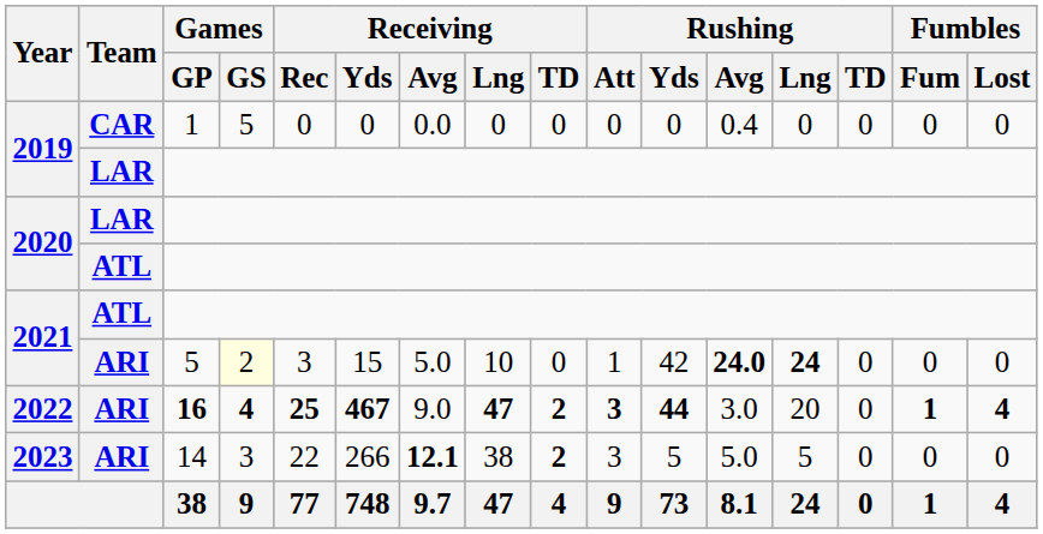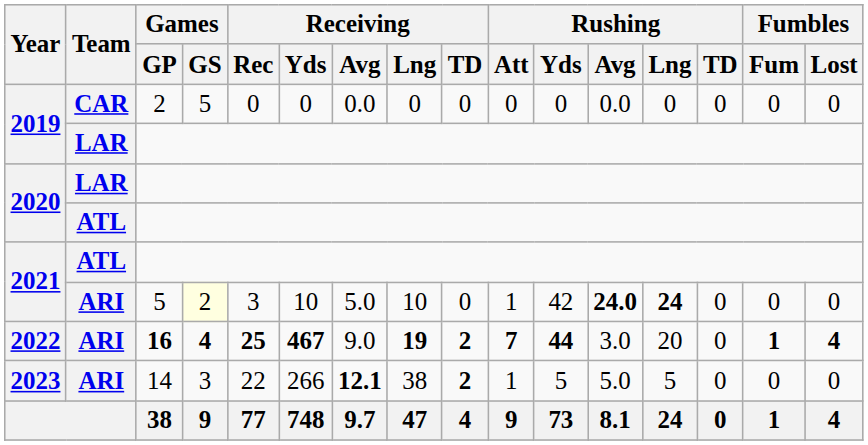2019 / CAR | Games / GP: 1 -> 2
2019 / CAR | Rushing / Avg: 0.4 -> 0.0
2021 / ARI | Receiving / Yds: 15 -> 10
2022 | Receiving / Lng: 47 -> 19
2022 | Rushing / Att: 3 -> 7
2023 | Rushing / Att: 3 -> 1
